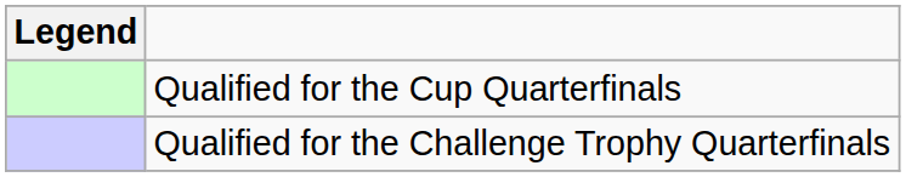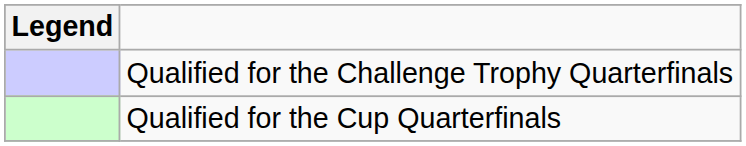rows swapped: Qualified for the Cup Quarterfinals <-> Qualified for the Challenge Trophy Quarterfinals
